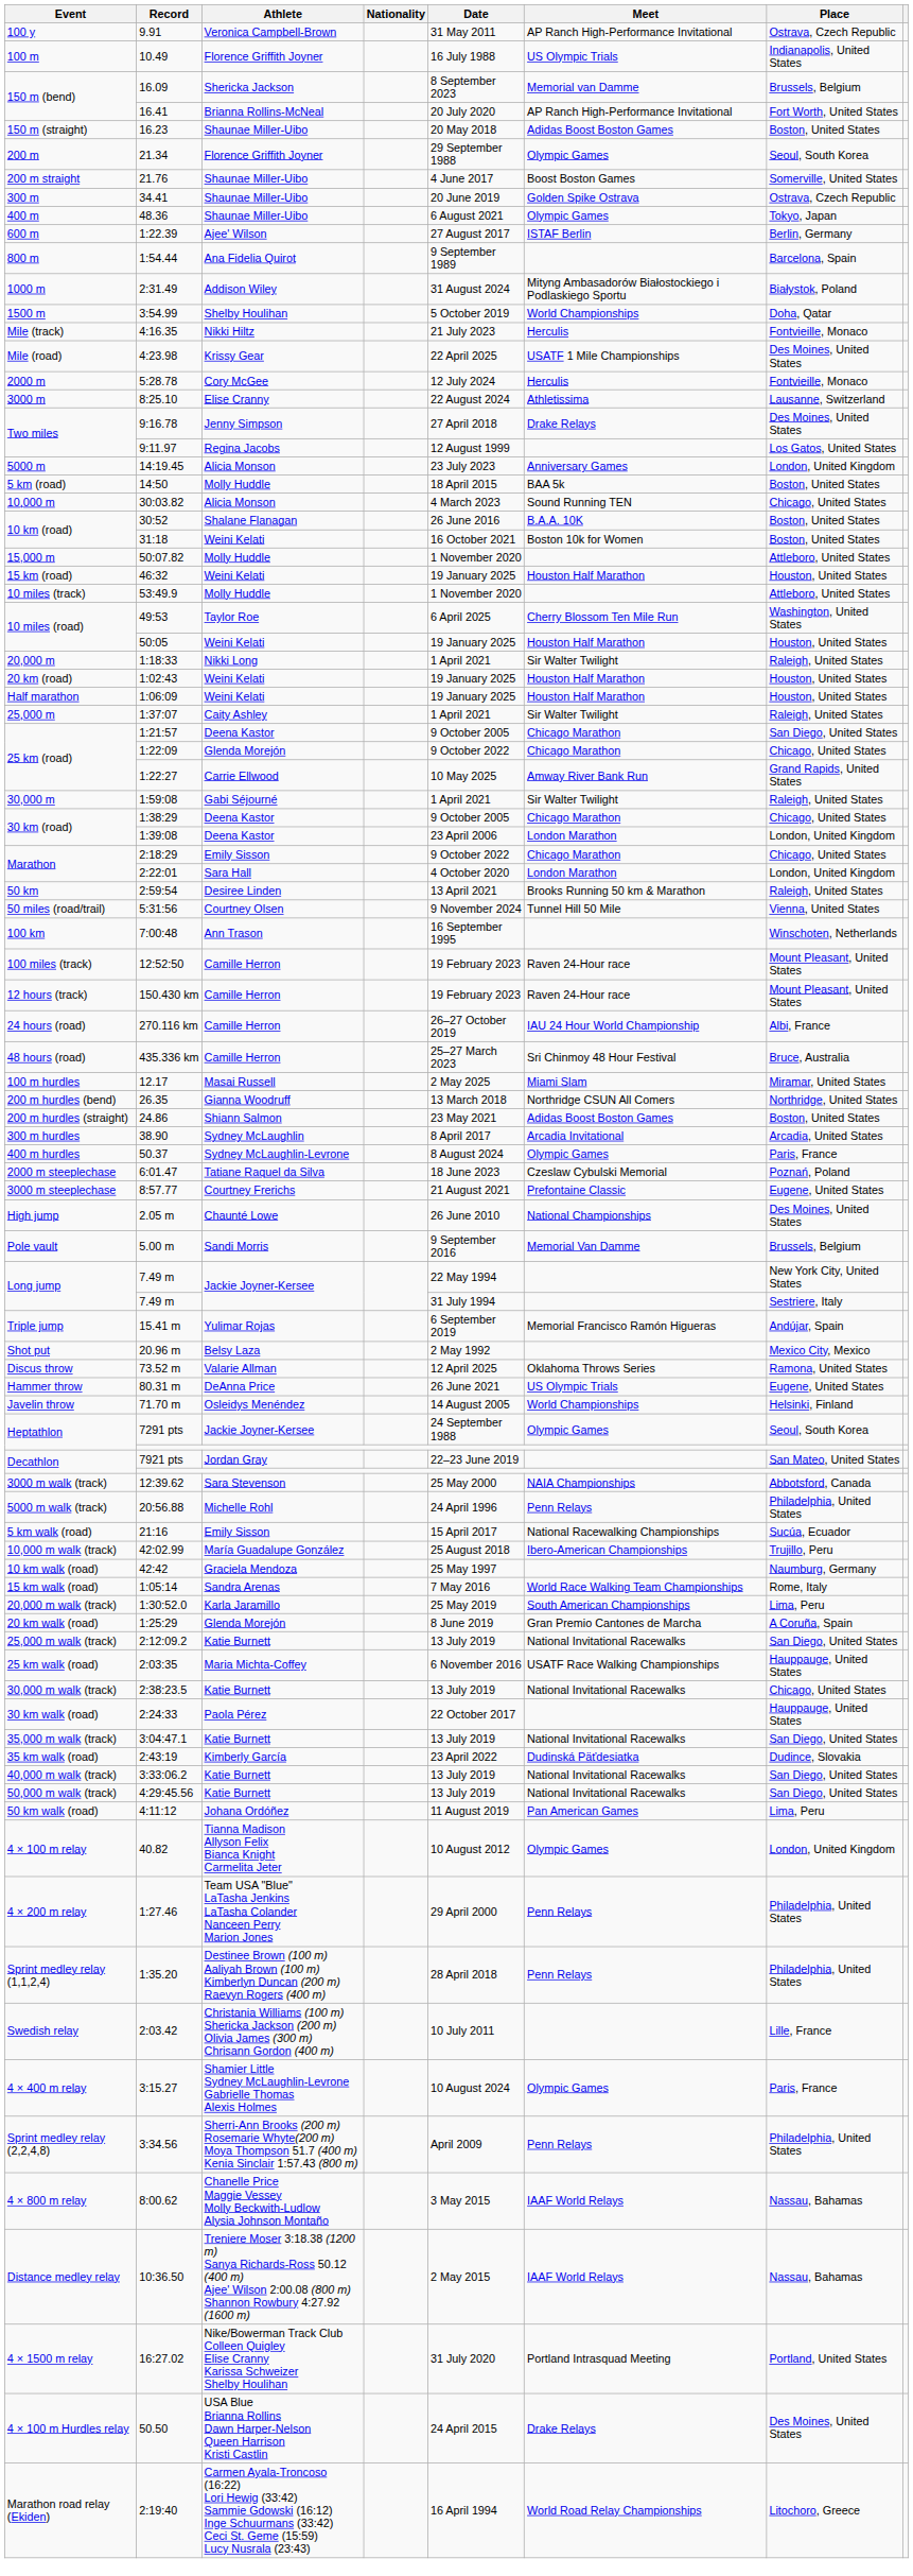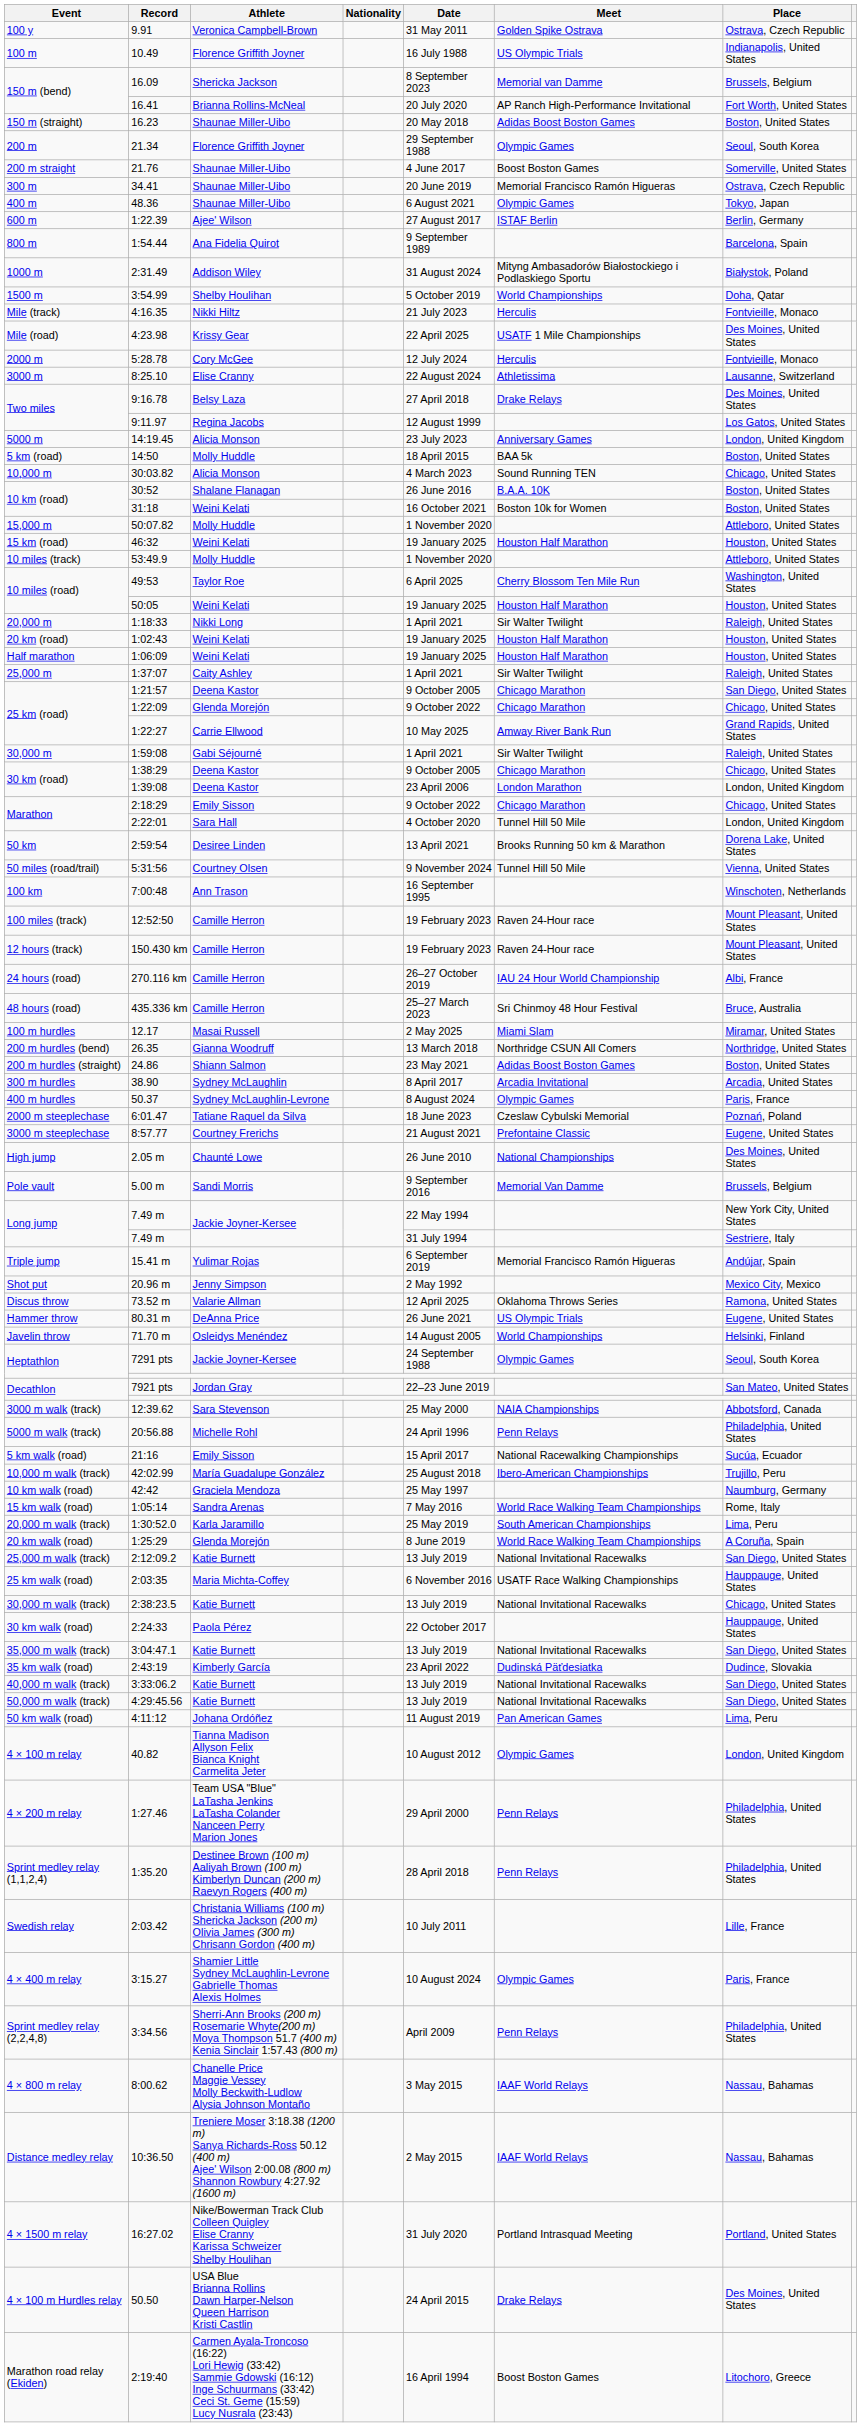9.91 | Meet: AP Ranch High-Performance Invitational -> Golden Spike Ostrava
34.41 | Meet: Golden Spike Ostrava -> Memorial Francisco Ramón Higueras
9:16.78 | Athlete: Jenny Simpson -> Belsy Laza
2:22:01 | Meet: London Marathon -> Tunnel Hill 50 Mile
2:59:54 | Place: Raleigh, United States -> Dorena Lake, United States
20.96 m | Athlete: Belsy Laza -> Jenny Simpson
1:25:29 | Meet: Gran Premio Cantones de Marcha -> World Race Walking Team Championships
2:19:40 | Meet: World Road Relay Championships -> Boost Boston Games
